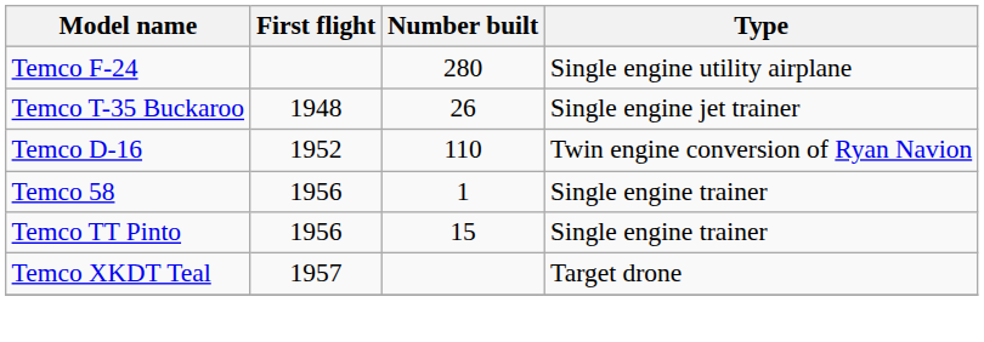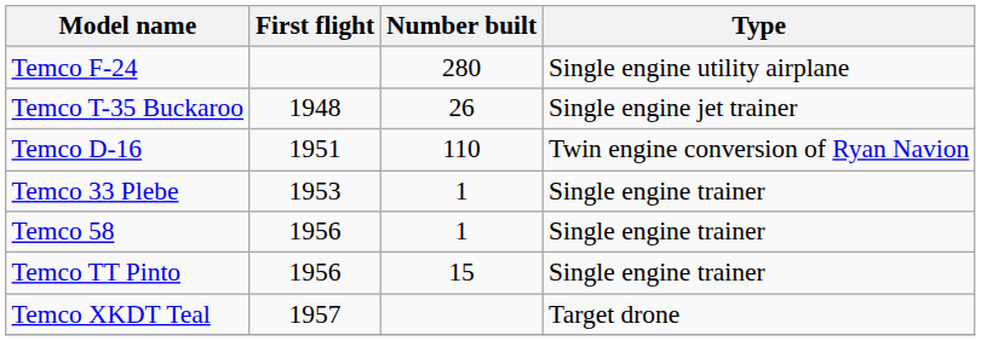Temco D-16 | First flight: 1952 -> 1951
+ row: Temco 33 Plebe | 1953 | 1 | Single engine trainer
